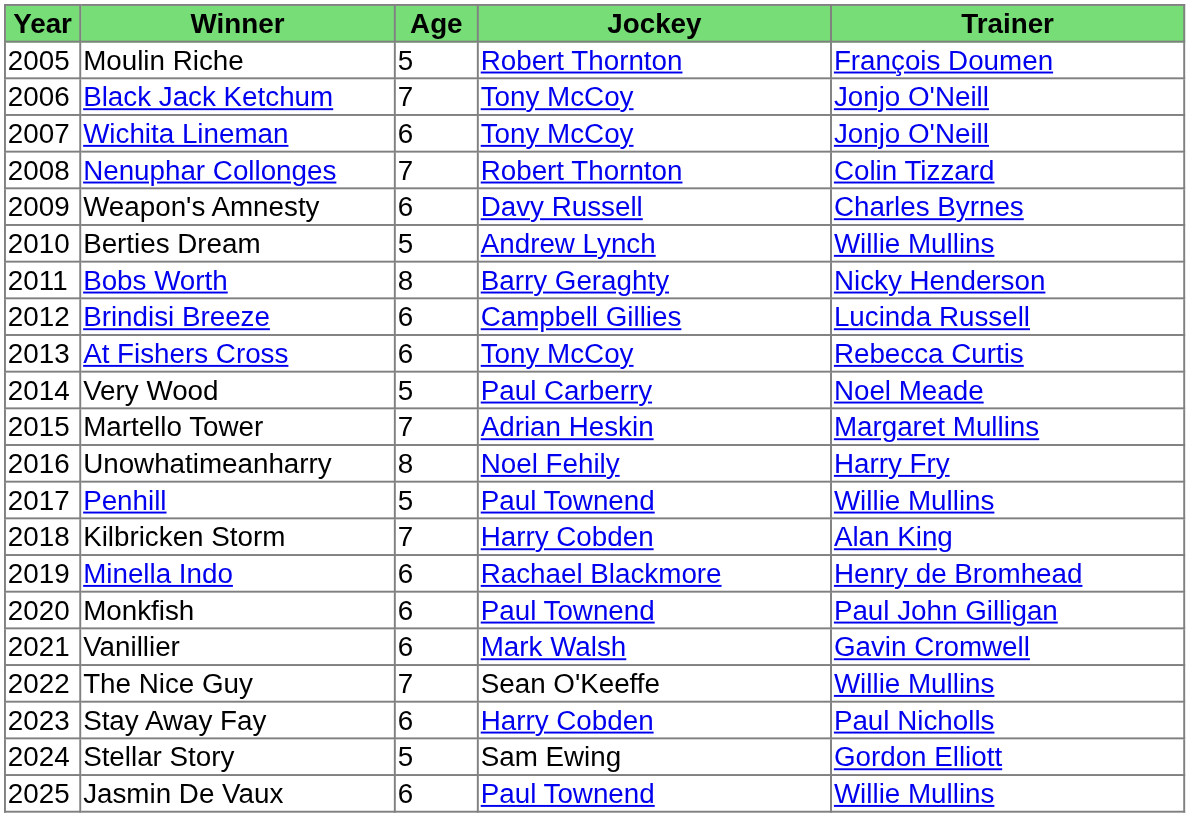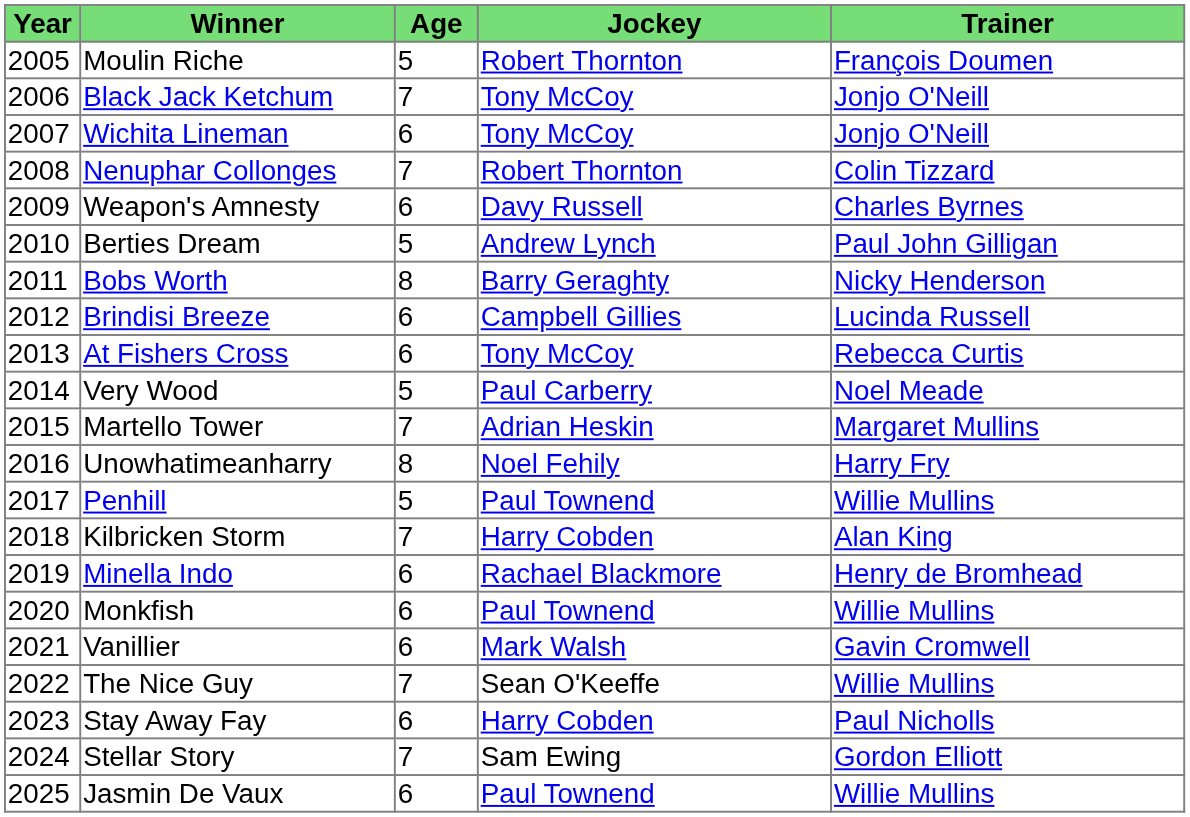Berties Dream | Trainer: Willie Mullins -> Paul John Gilligan
Monkfish | Trainer: Paul John Gilligan -> Willie Mullins
Stellar Story | Age: 5 -> 7
